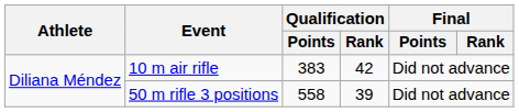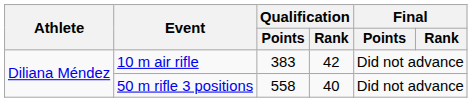50 m rifle 3 positions | Qualification / Rank: 39 -> 40
